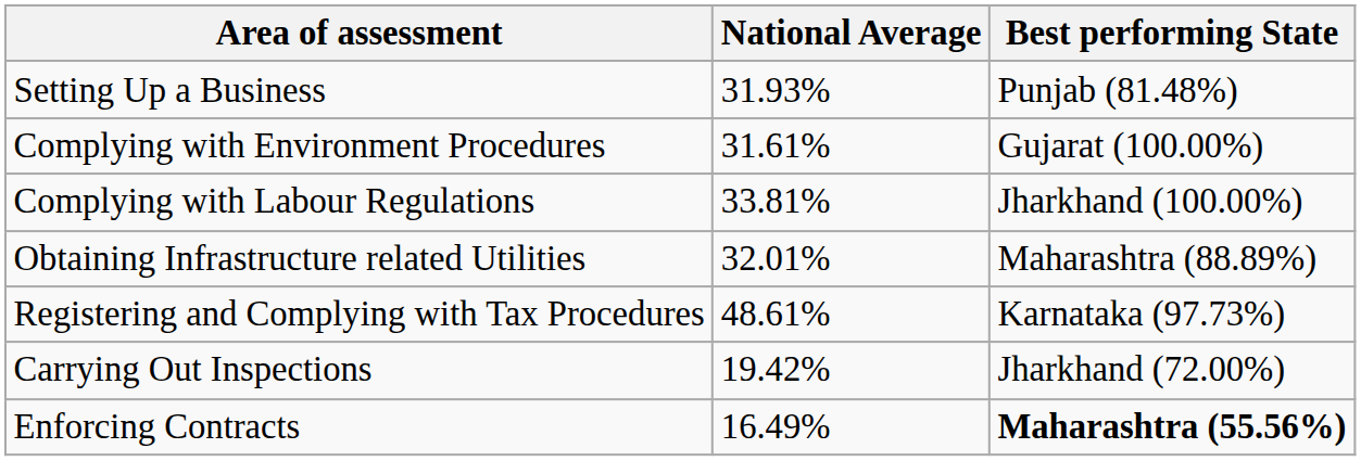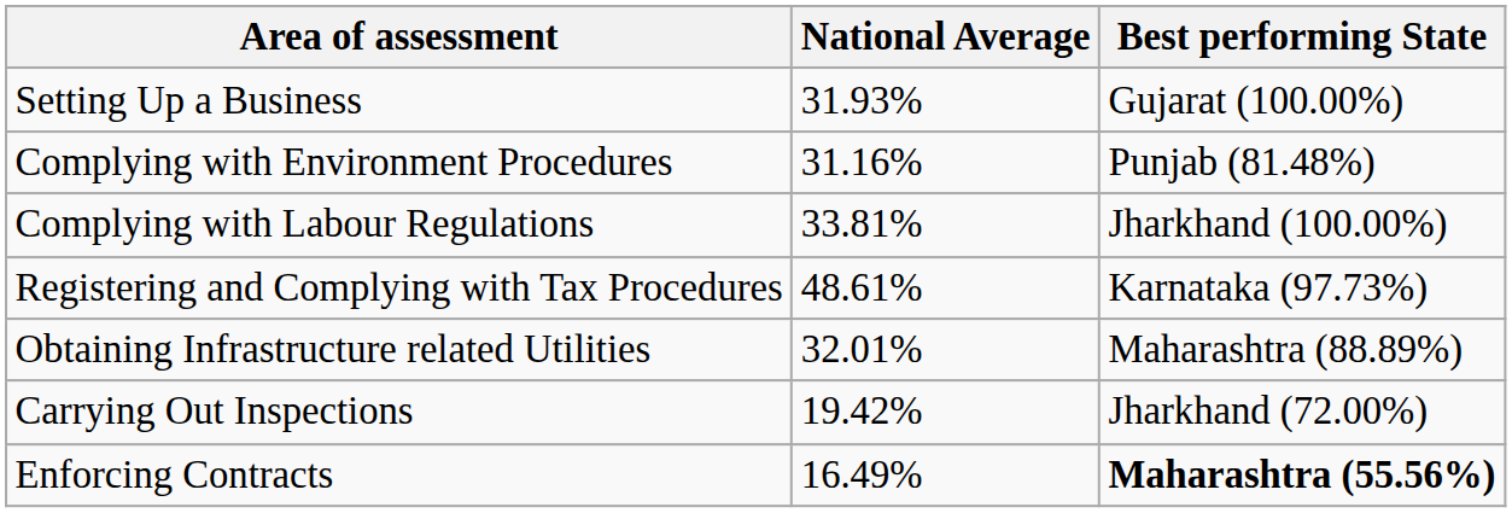Setting Up a Business | Best performing State: Punjab (81.48%) -> Gujarat (100.00%)
Complying with Environment Procedures | National Average: 31.61% -> 31.16%
Complying with Environment Procedures | Best performing State: Gujarat (100.00%) -> Punjab (81.48%)
rows swapped: Obtaining Infrastructure related Utilities <-> Registering and Complying with Tax Procedures
